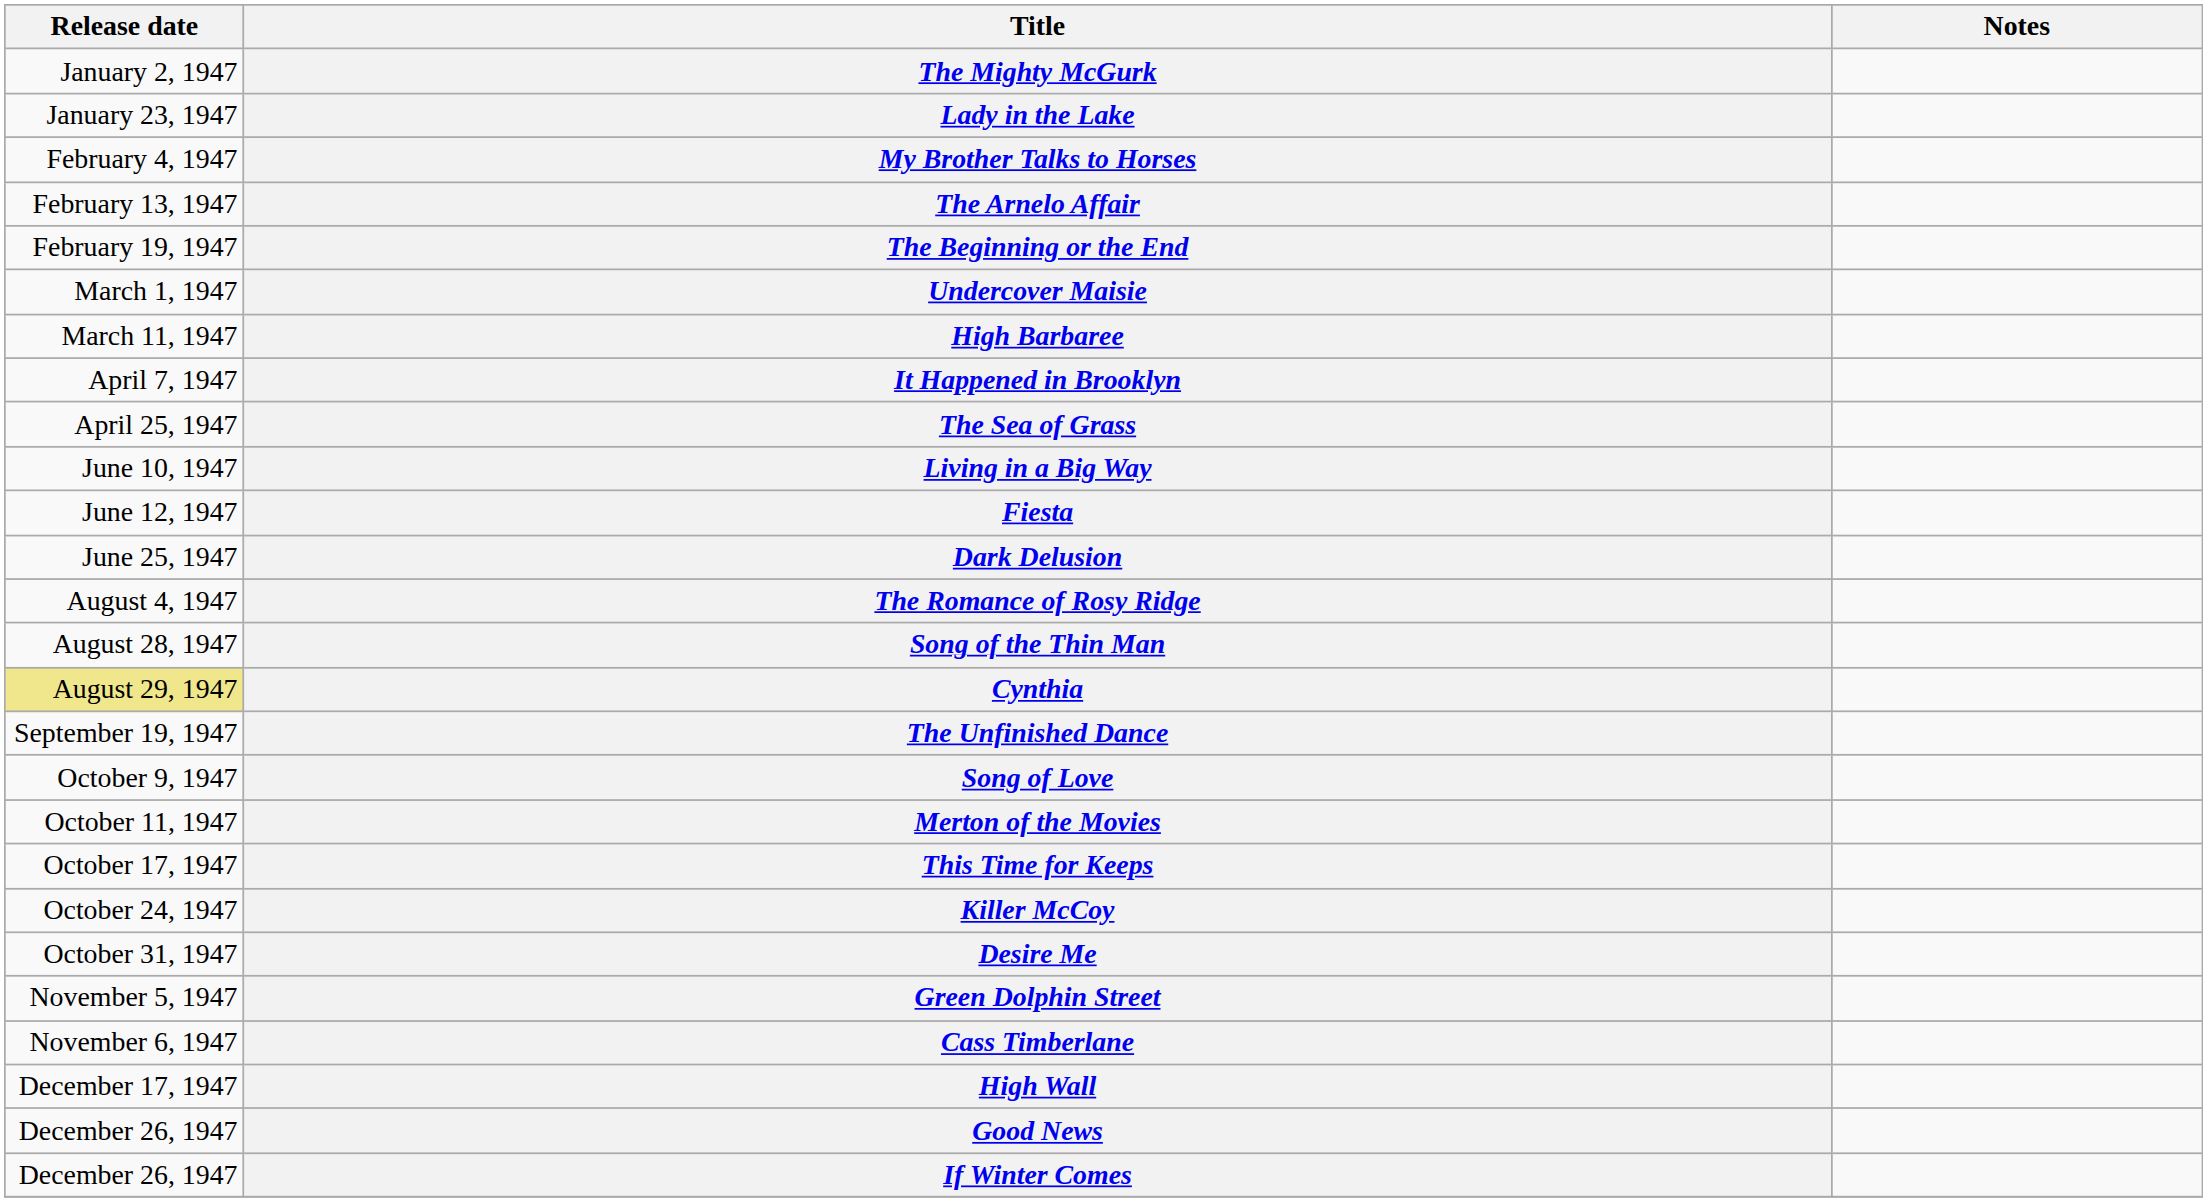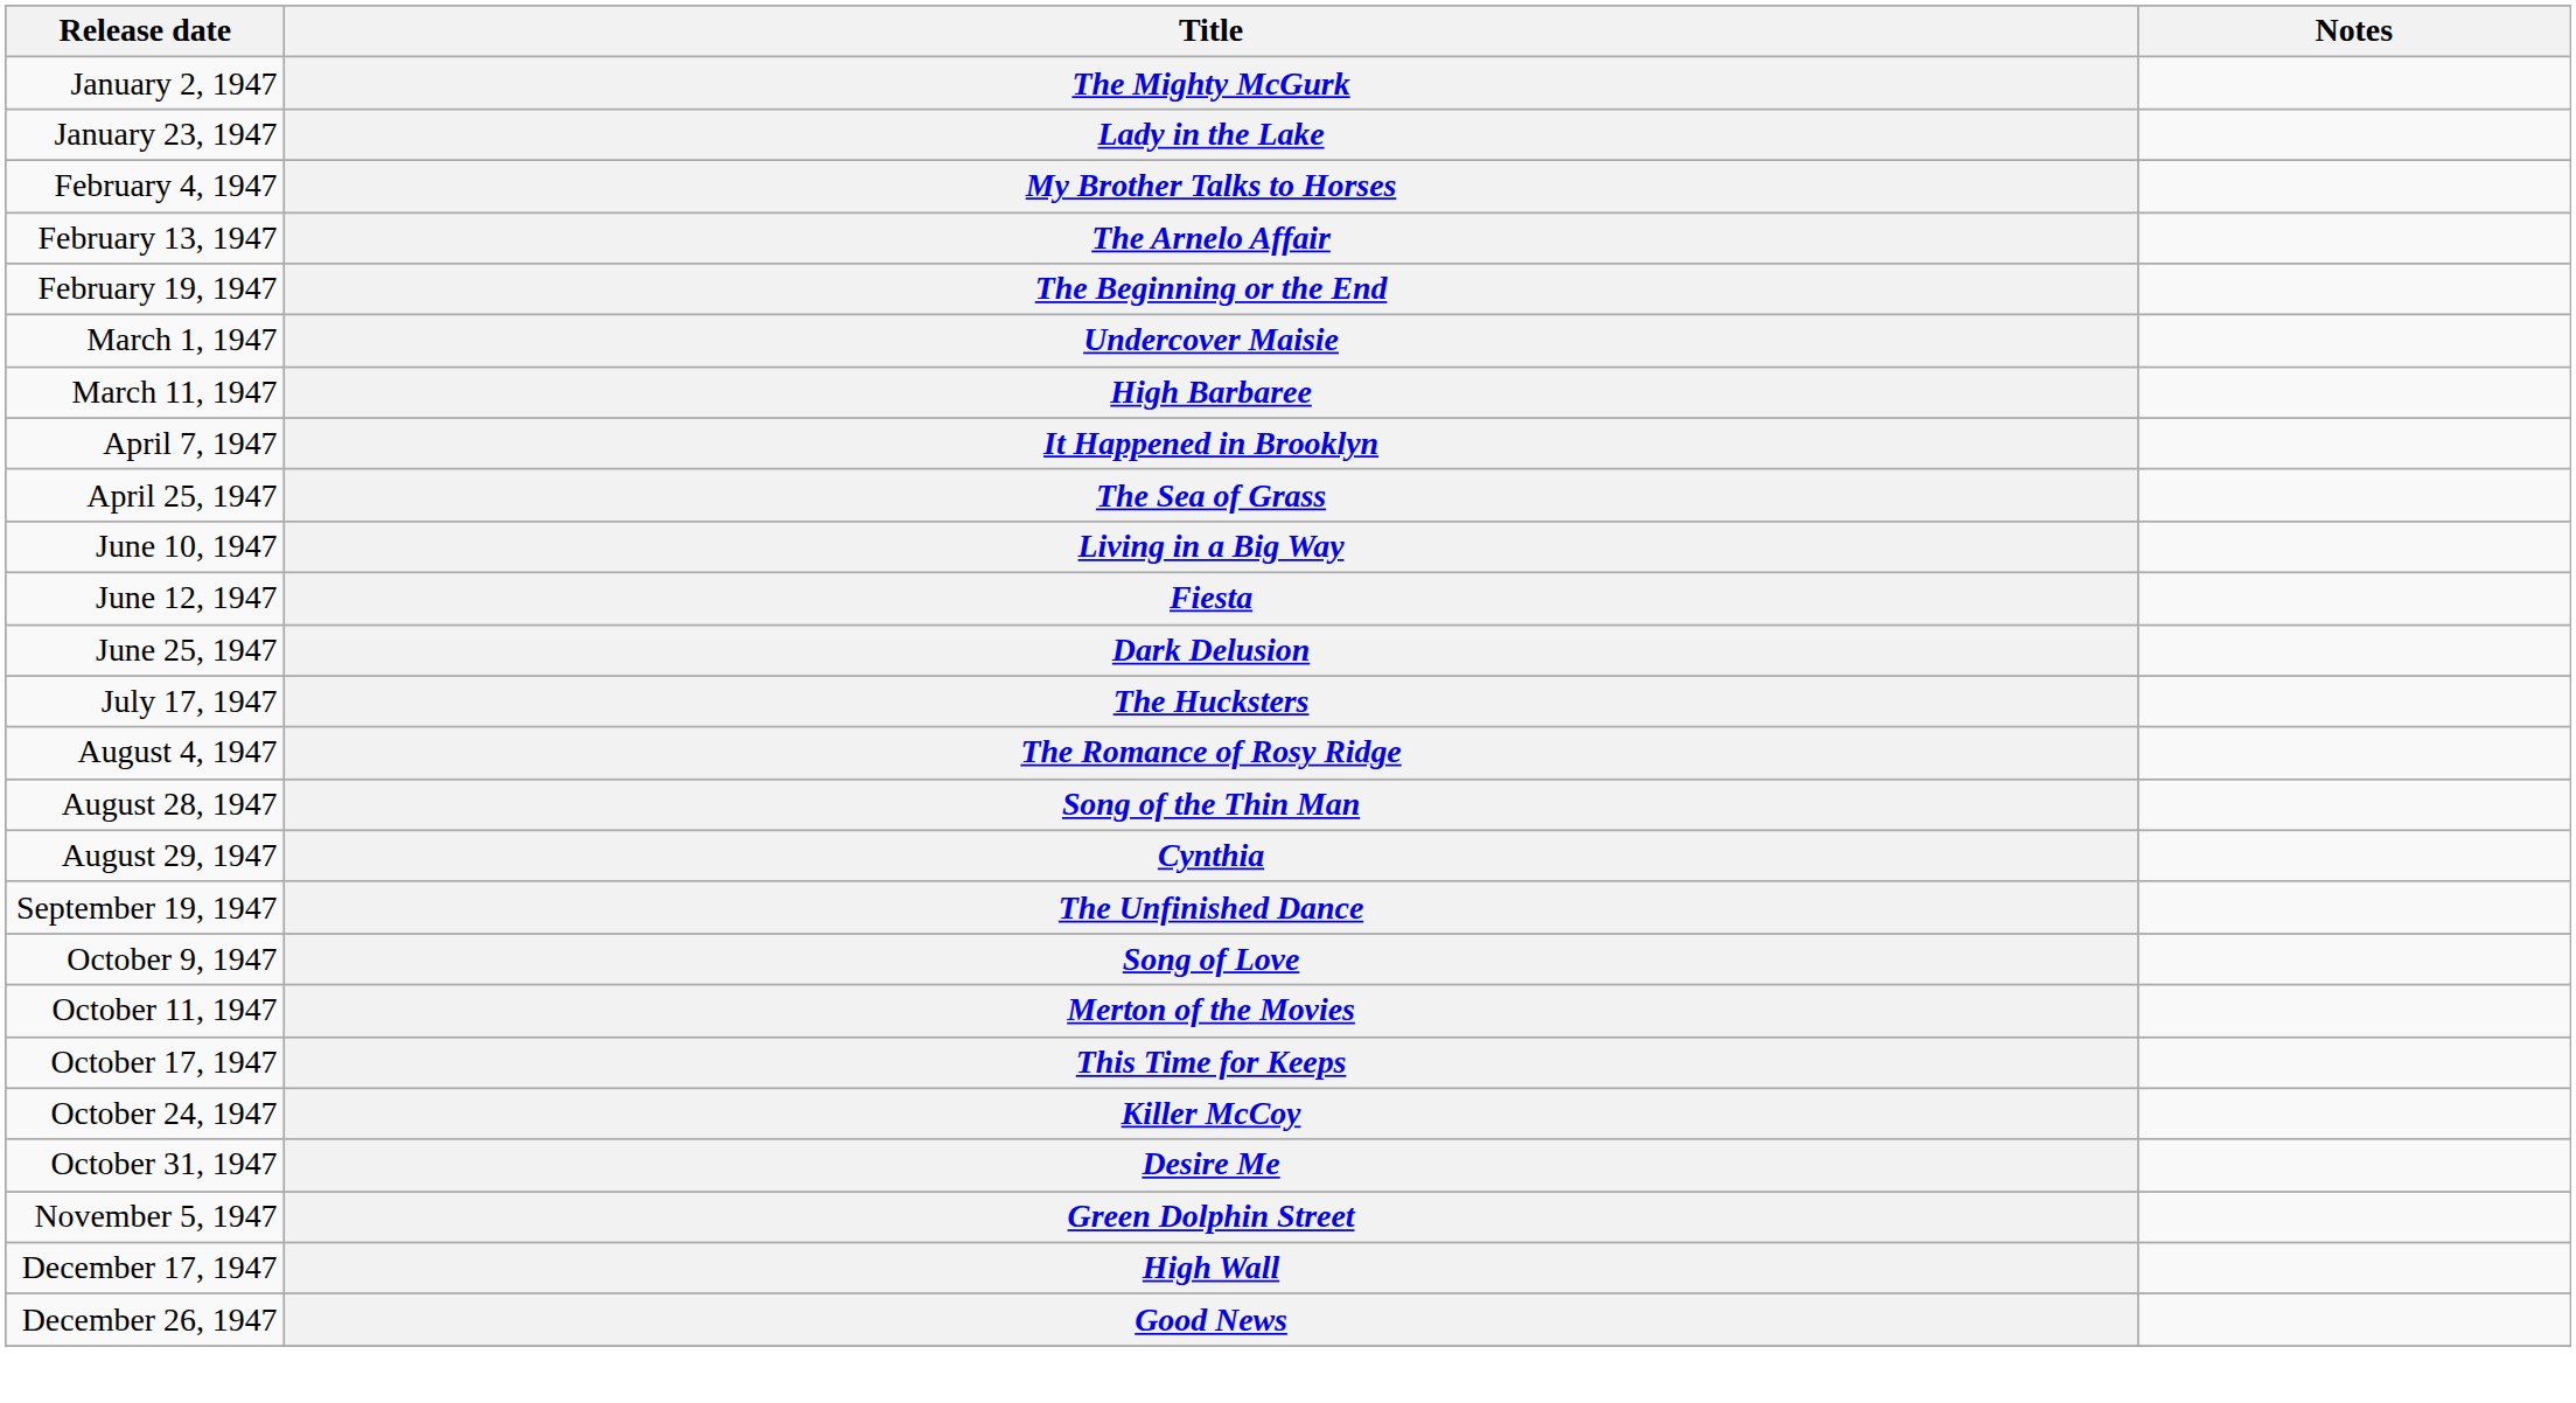+ row: July 17, 1947 | The Hucksters
Cynthia | Release date: khaki background -> no background
- row: November 6, 1947 | Cass Timberlane
- row: December 26, 1947 | If Winter Comes
